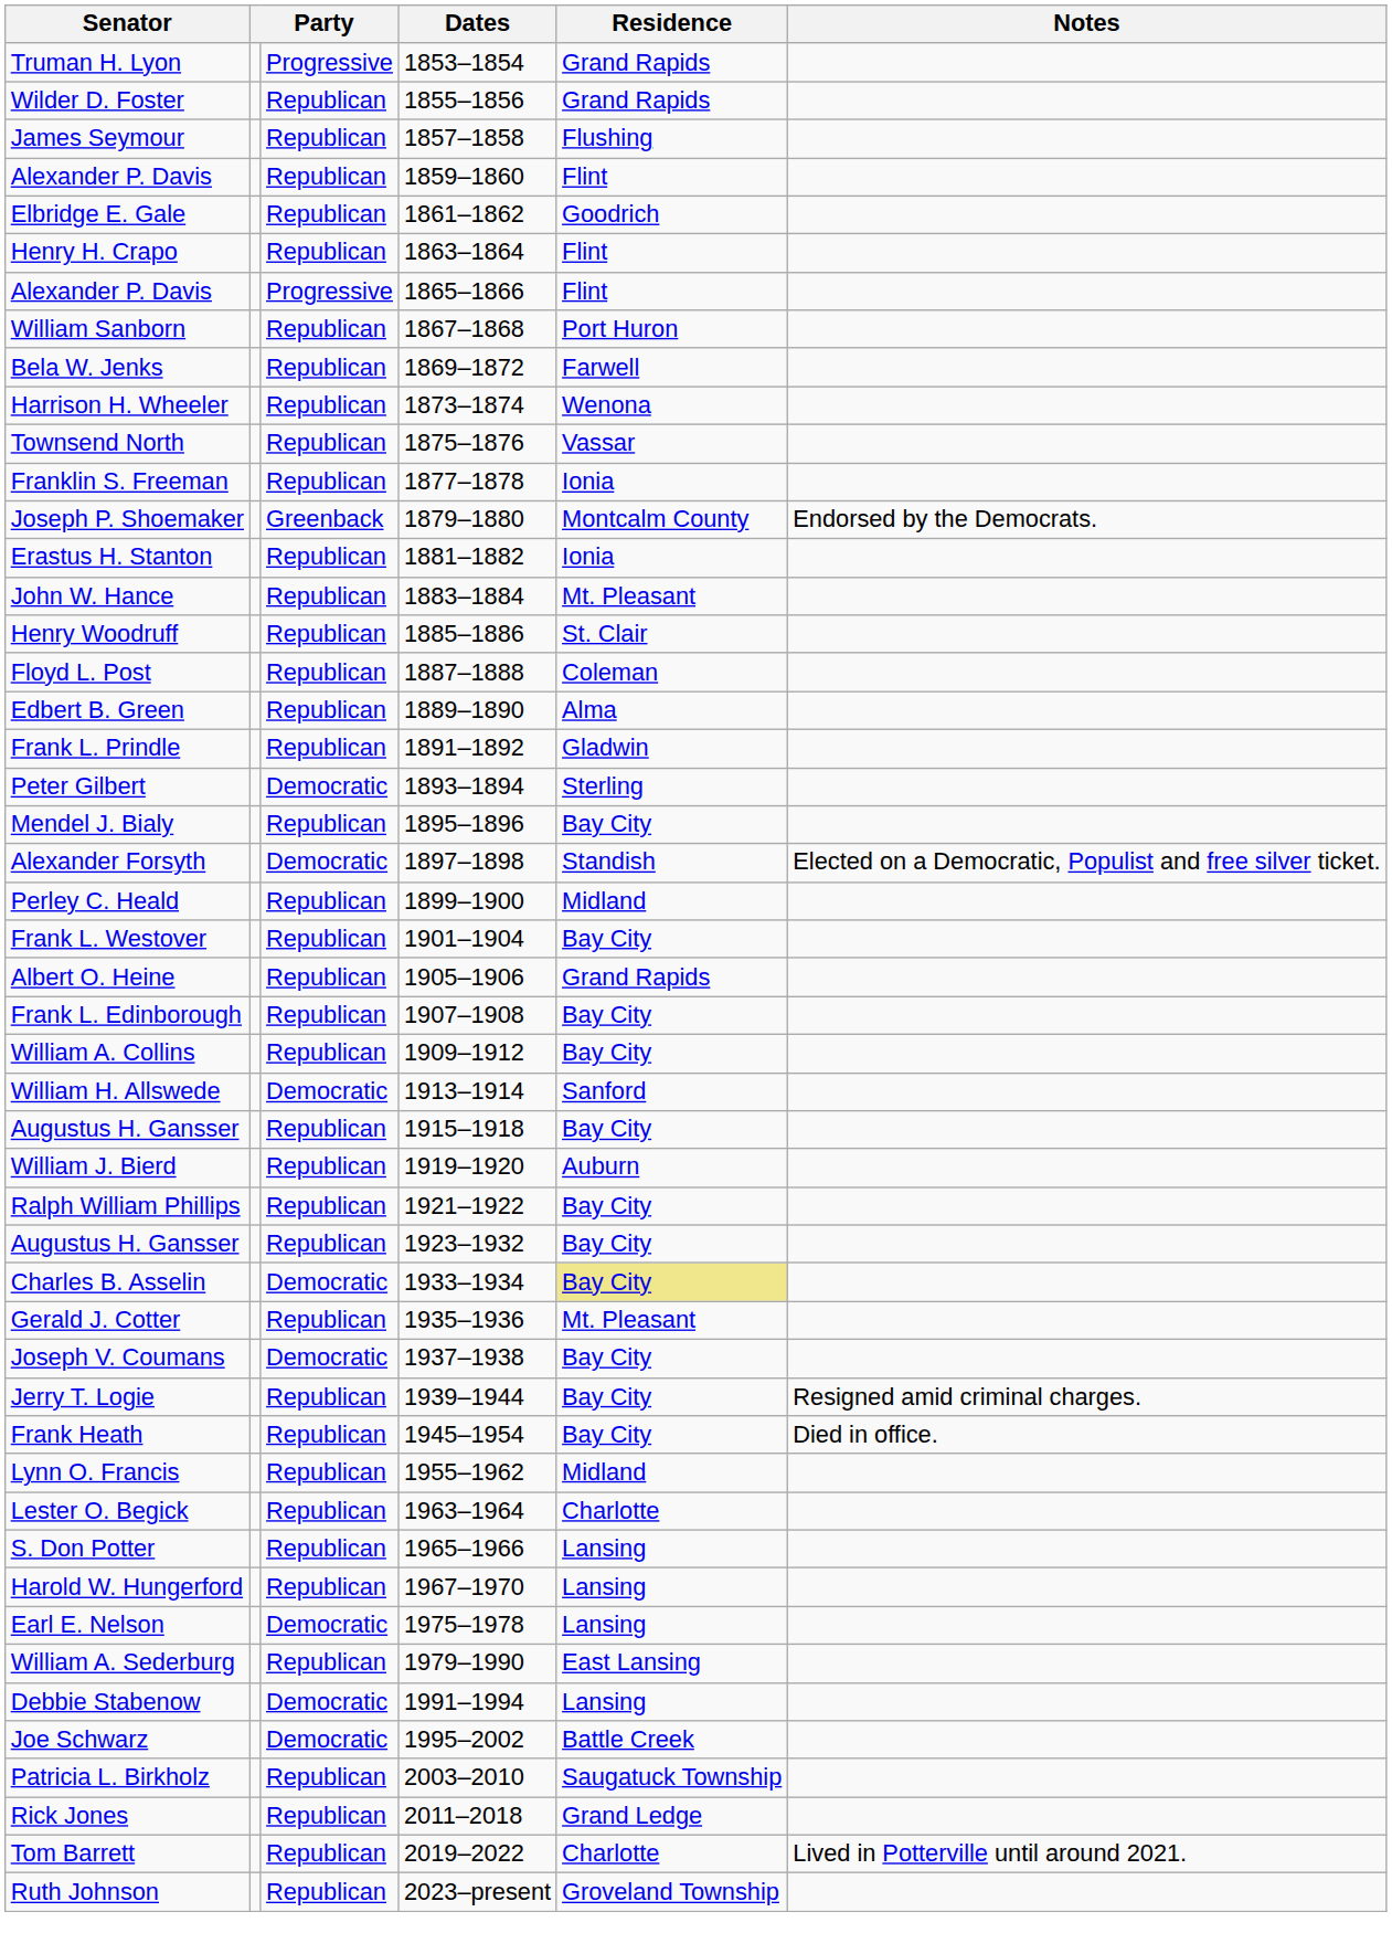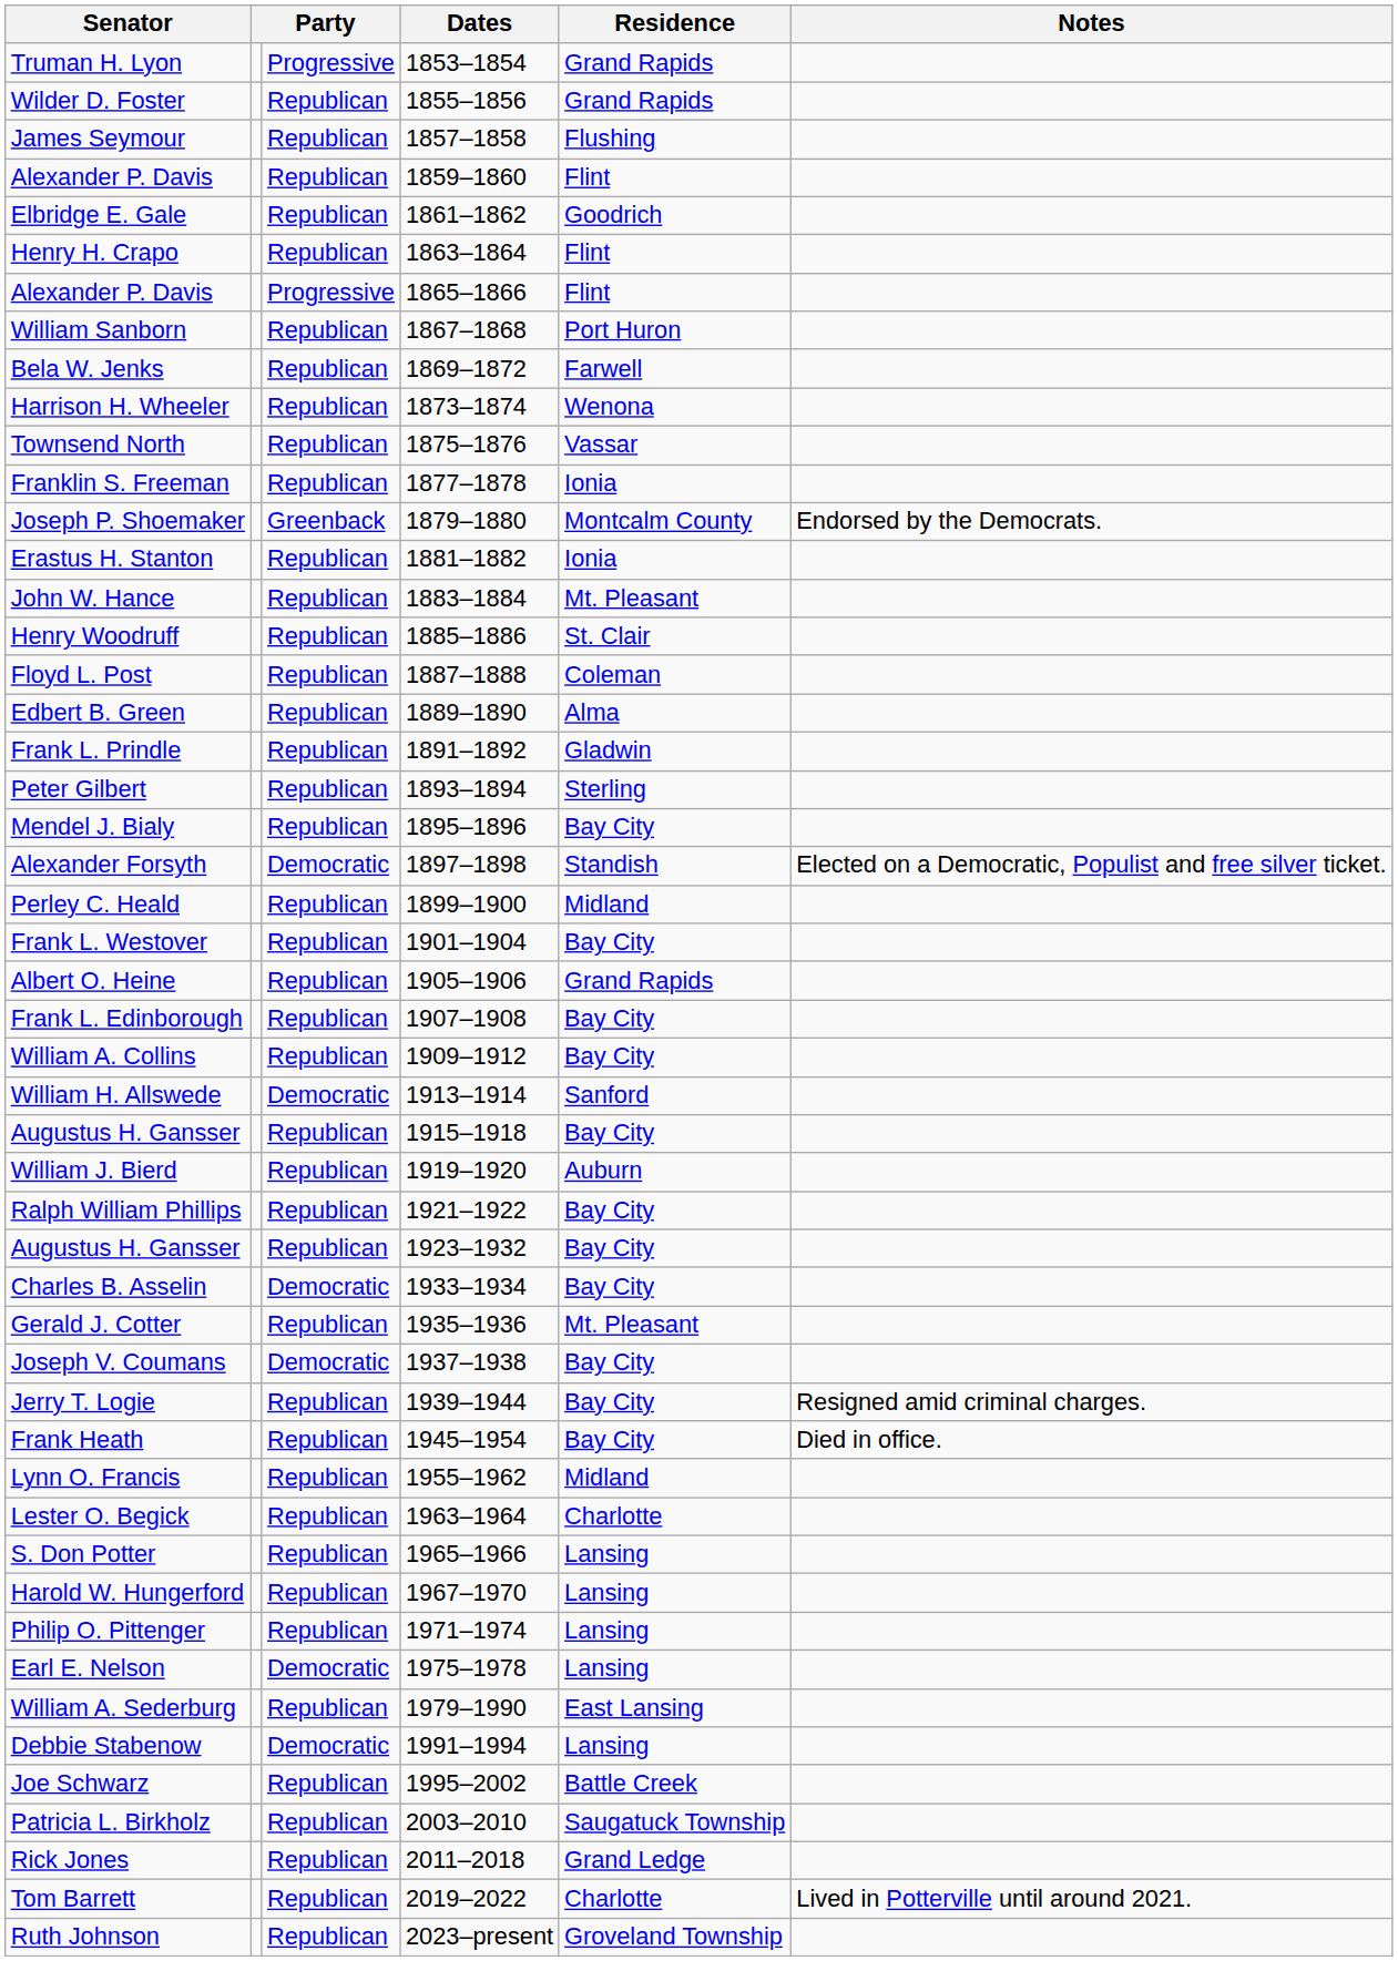Peter Gilbert | column 3: Democratic -> Republican
Charles B. Asselin | Residence: khaki background -> no background
+ row: Philip O. Pittenger | Republican | 1971–1974 | Lansing
Joe Schwarz | column 3: Democratic -> Republican
